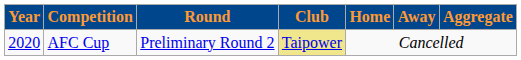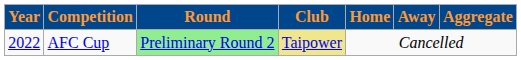AFC Cup | Year: 2020 -> 2022
AFC Cup | Round: no background -> lightgreen background
